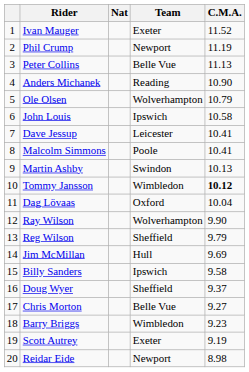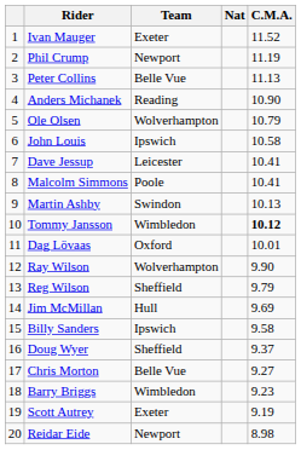columns swapped: Nat <-> Team
Dag Lövaas | C.M.A.: 10.04 -> 10.01
